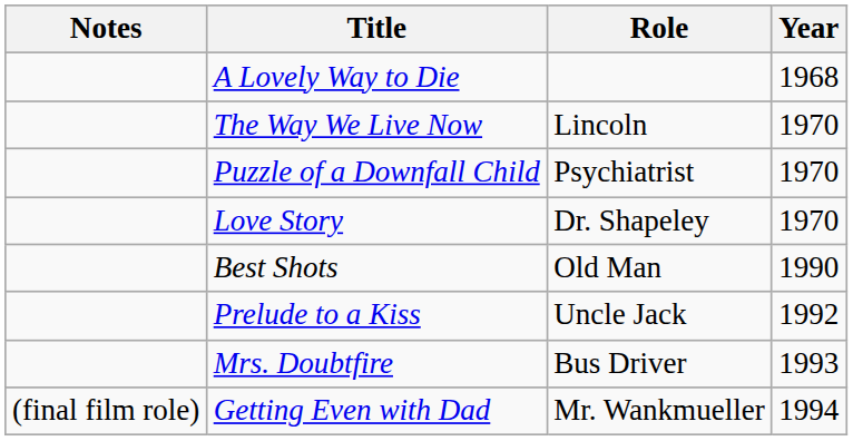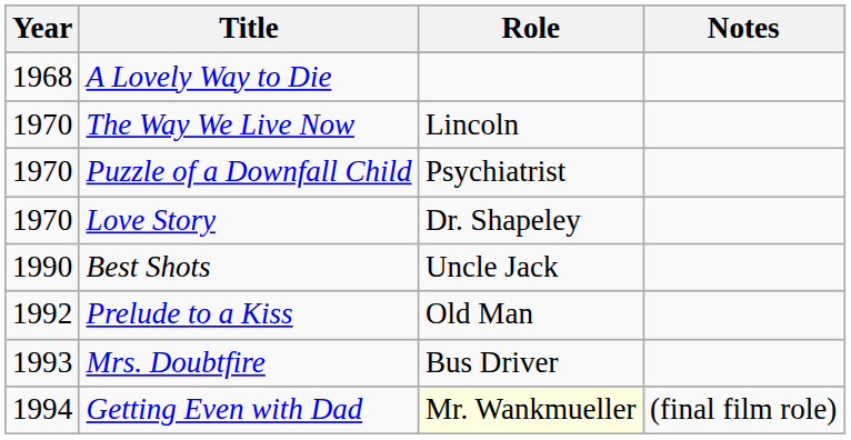columns swapped: Year <-> Notes
Best Shots | Role: Old Man -> Uncle Jack
Prelude to a Kiss | Role: Uncle Jack -> Old Man
Getting Even with Dad | Role: no background -> lightyellow background
